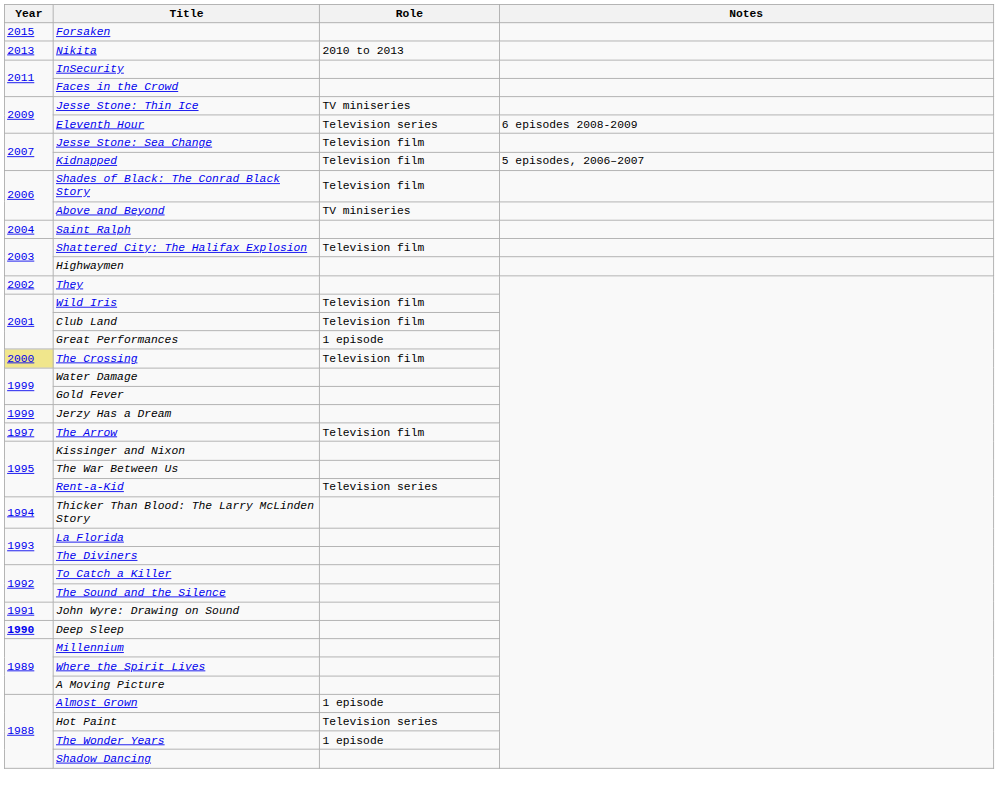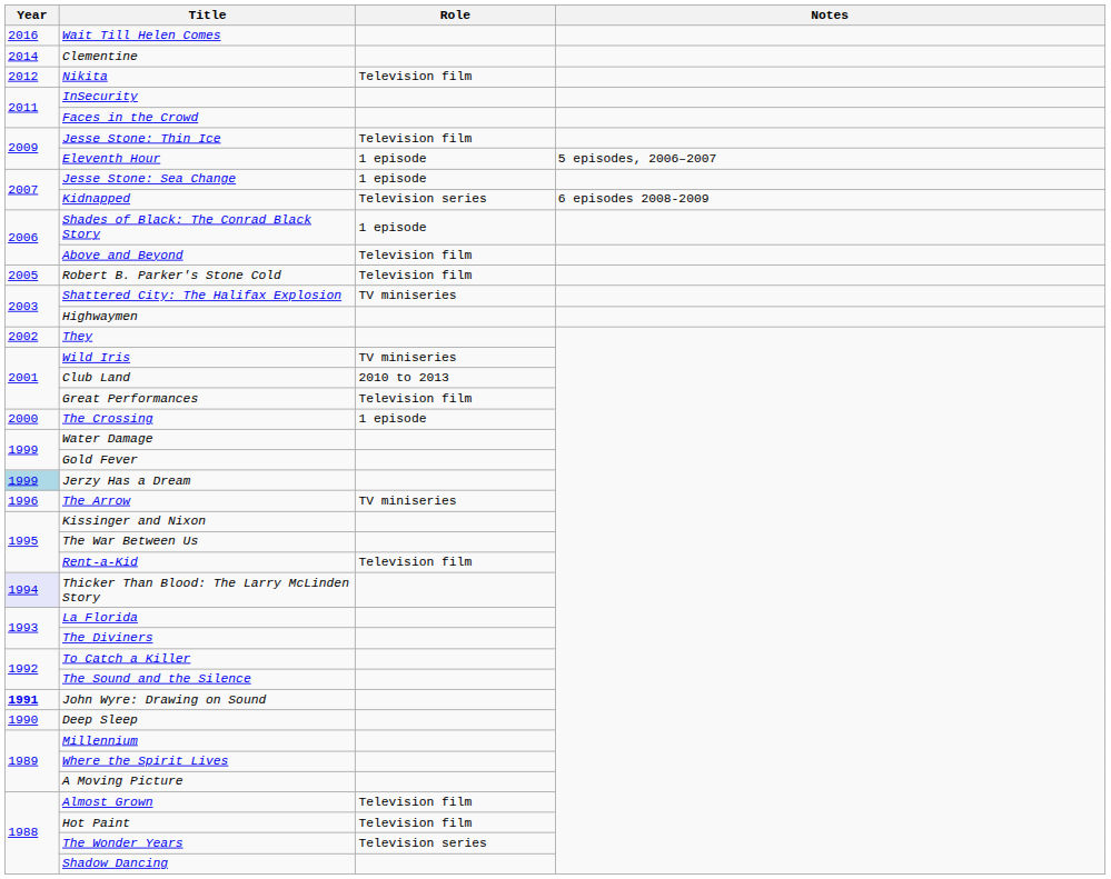+ row: 2016 | Wait Till Helen Comes
- row: 2015 | Forsaken
+ row: 2014 | Clementine
Nikita | Year: 2013 -> 2012
Nikita | Role: 2010 to 2013 -> Television film
Jesse Stone: Thin Ice | Role: TV miniseries -> Television film
Eleventh Hour | Role: Television series -> 1 episode
Eleventh Hour | Notes: 6 episodes 2008-2009 -> 5 episodes, 2006–2007
Jesse Stone: Sea Change | Role: Television film -> 1 episode
Kidnapped | Role: Television film -> Television series
Kidnapped | Notes: 5 episodes, 2006–2007 -> 6 episodes 2008-2009
Shades of Black: The Conrad Black Story | Role: Television film -> 1 episode
Above and Beyond | Role: TV miniseries -> Television film
+ row: 2005 | Robert B. Parker's Stone Cold | Television film
- row: 2004 | Saint Ralph
Shattered City: The Halifax Explosion | Role: Television film -> TV miniseries
Wild Iris | Role: Television film -> TV miniseries
Club Land | Role: Television film -> 2010 to 2013
Great Performances | Role: 1 episode -> Television film
The Crossing | Year: khaki background -> no background
The Crossing | Role: Television film -> 1 episode
Jerzy Has a Dream | Year: no background -> lightblue background
The Arrow | Year: 1997 -> 1996
The Arrow | Role: Television film -> TV miniseries
Rent-a-Kid | Role: Television series -> Television film
Thicker Than Blood: The Larry McLinden Story | Year: no background -> lavender background
John Wyre: Drawing on Sound | Year: normal -> bold
Deep Sleep | Year: bold -> normal
Almost Grown | Role: 1 episode -> Television film
Hot Paint | Role: Television series -> Television film
The Wonder Years | Role: 1 episode -> Television series
